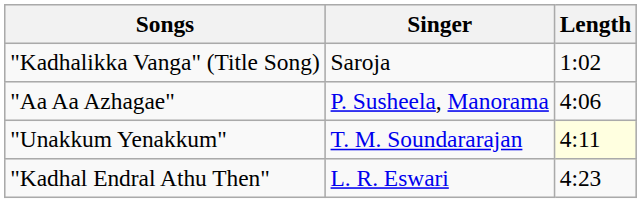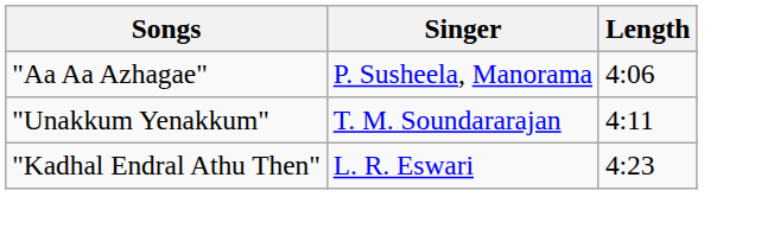- row: "Kadhalikka Vanga" (Title Song) | Saroja | 1:02
"Unakkum Yenakkum" | Length: lightyellow background -> no background
